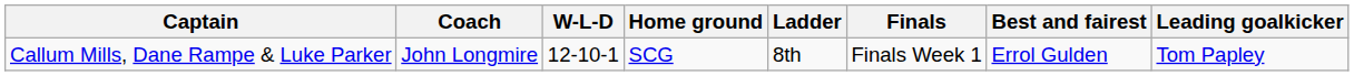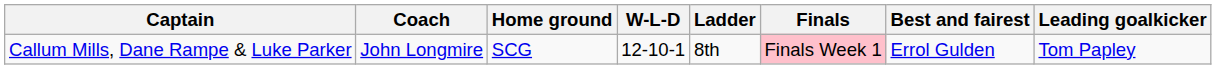columns swapped: Home ground <-> W-L-D
Callum Mills, Dane Rampe & Luke Parker | Finals: no background -> pink background
